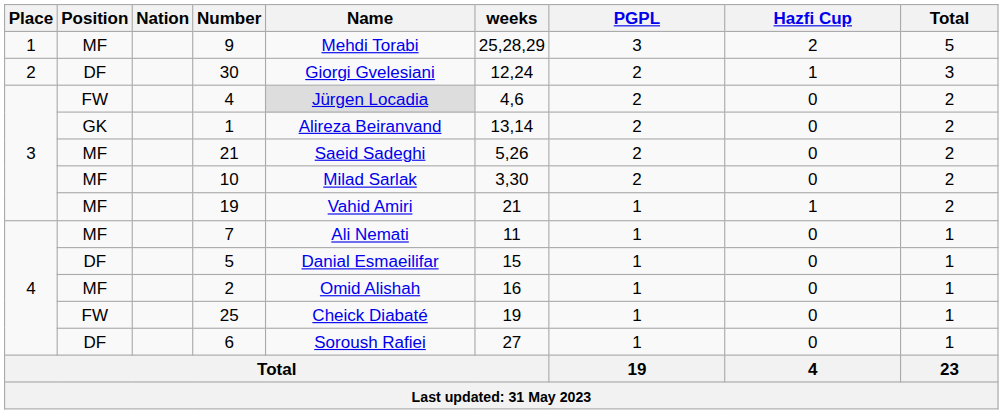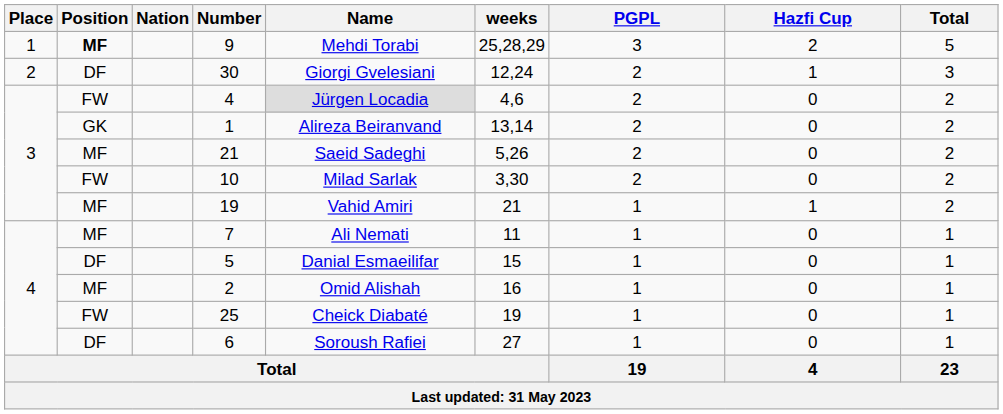9 | Position: normal -> bold
10 | Position: MF -> FW
